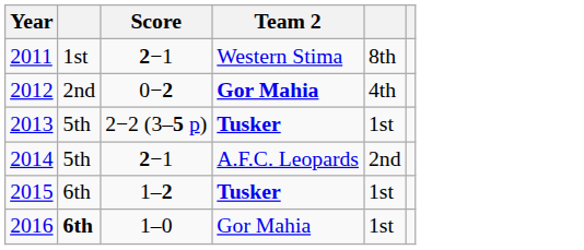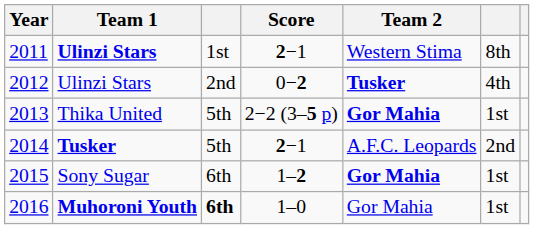+ column: Team 1 | Ulinzi Stars | Ulinzi Stars | Thika United | Tusker | Sony Sugar | Muhoroni Youth
2012 | Team 2: Gor Mahia -> Tusker
2013 | Team 2: Tusker -> Gor Mahia
2015 | Team 2: Tusker -> Gor Mahia
